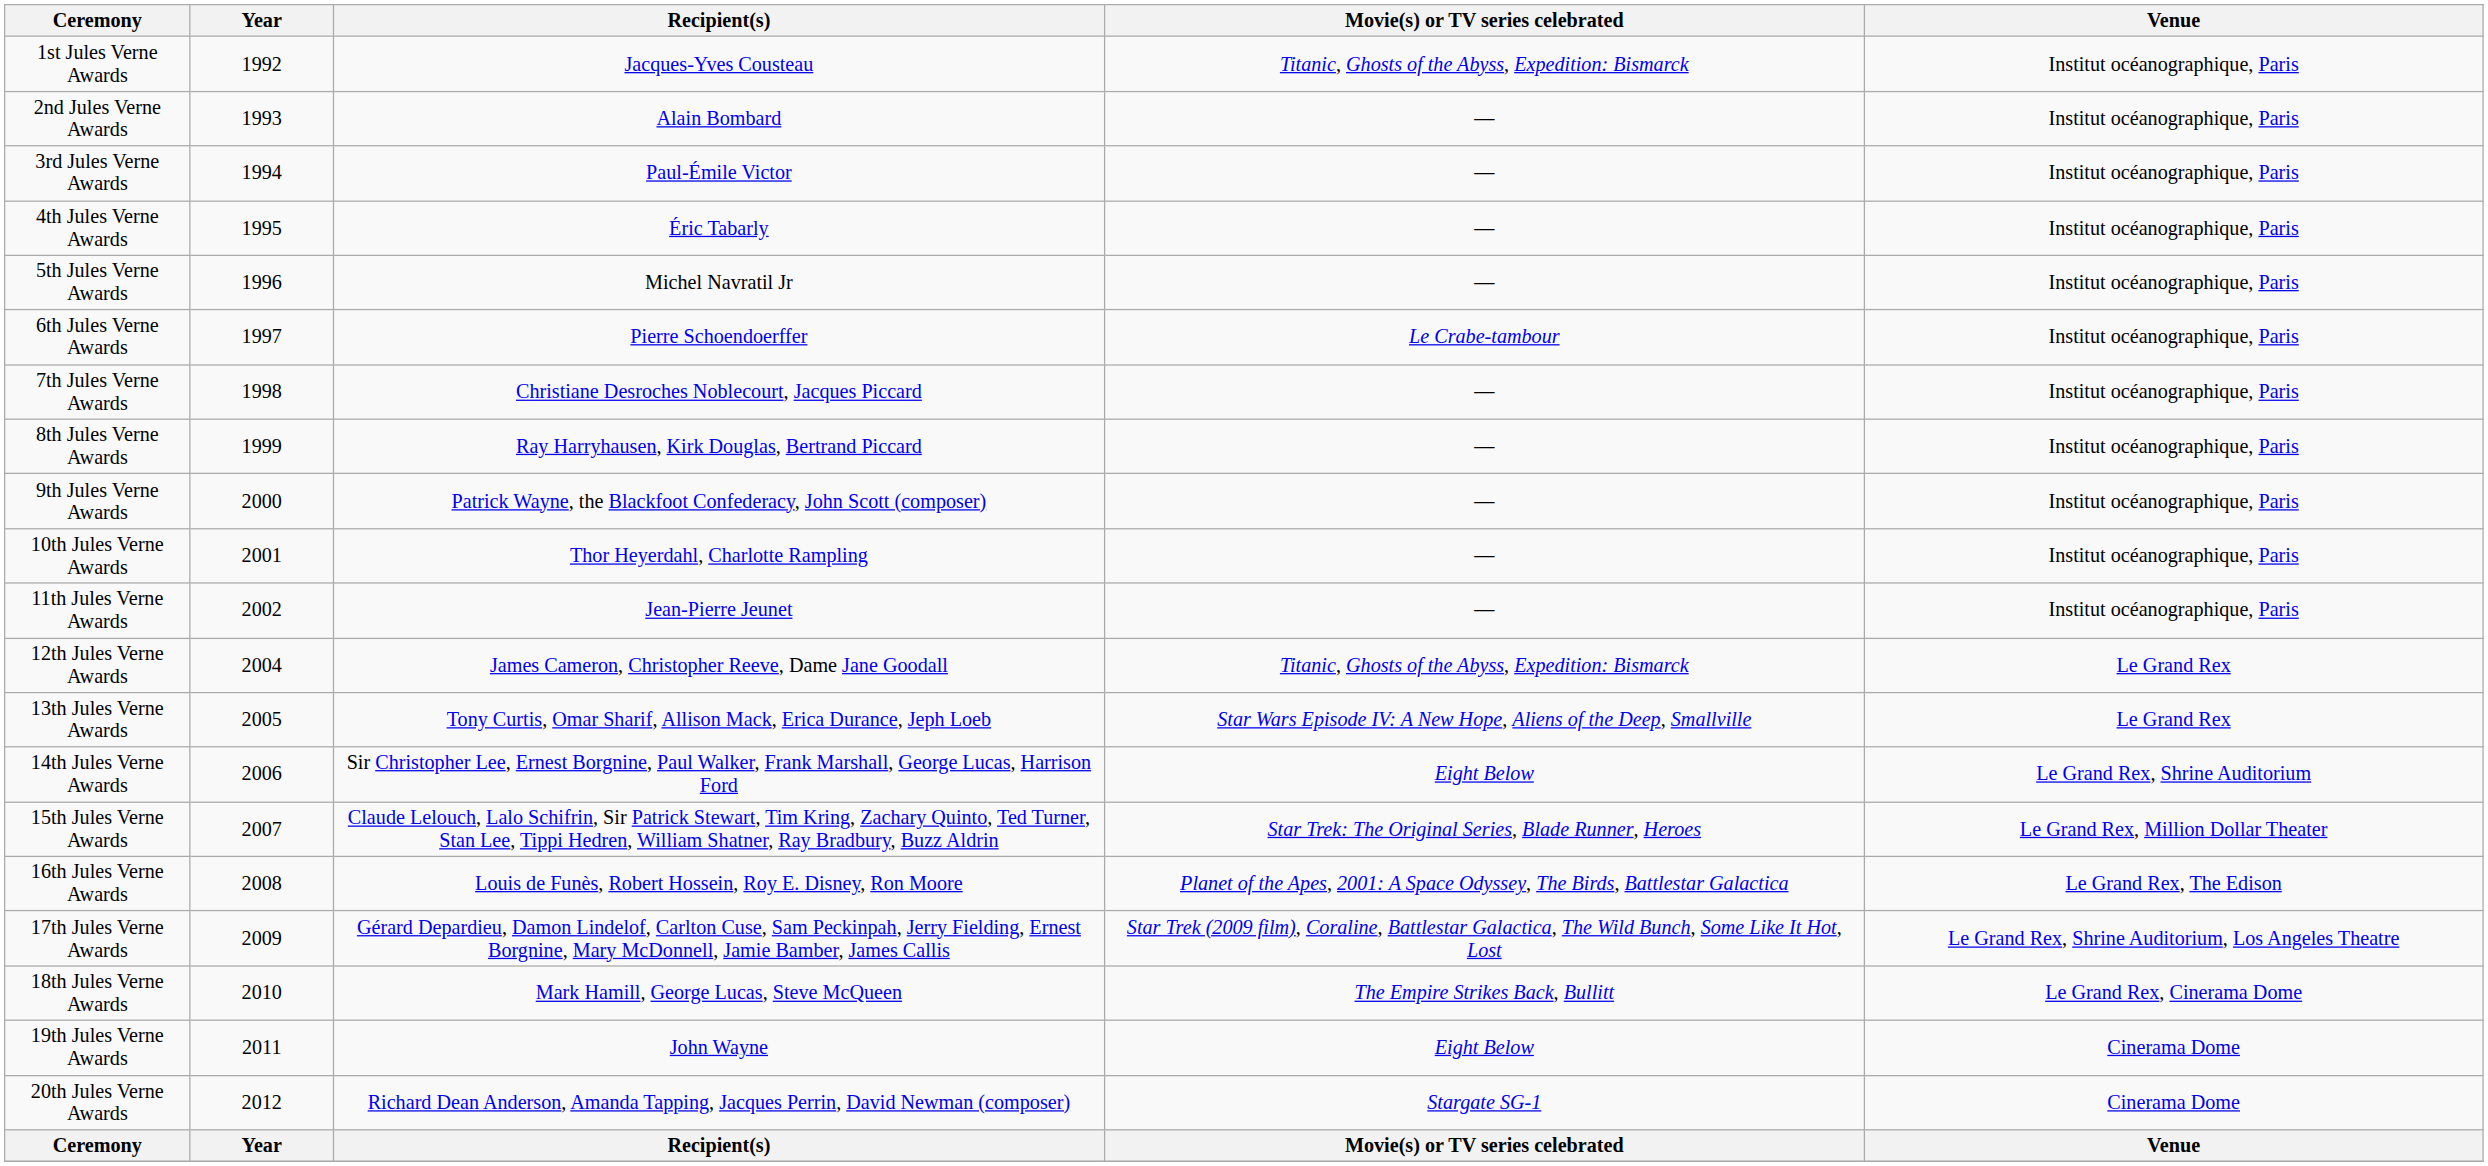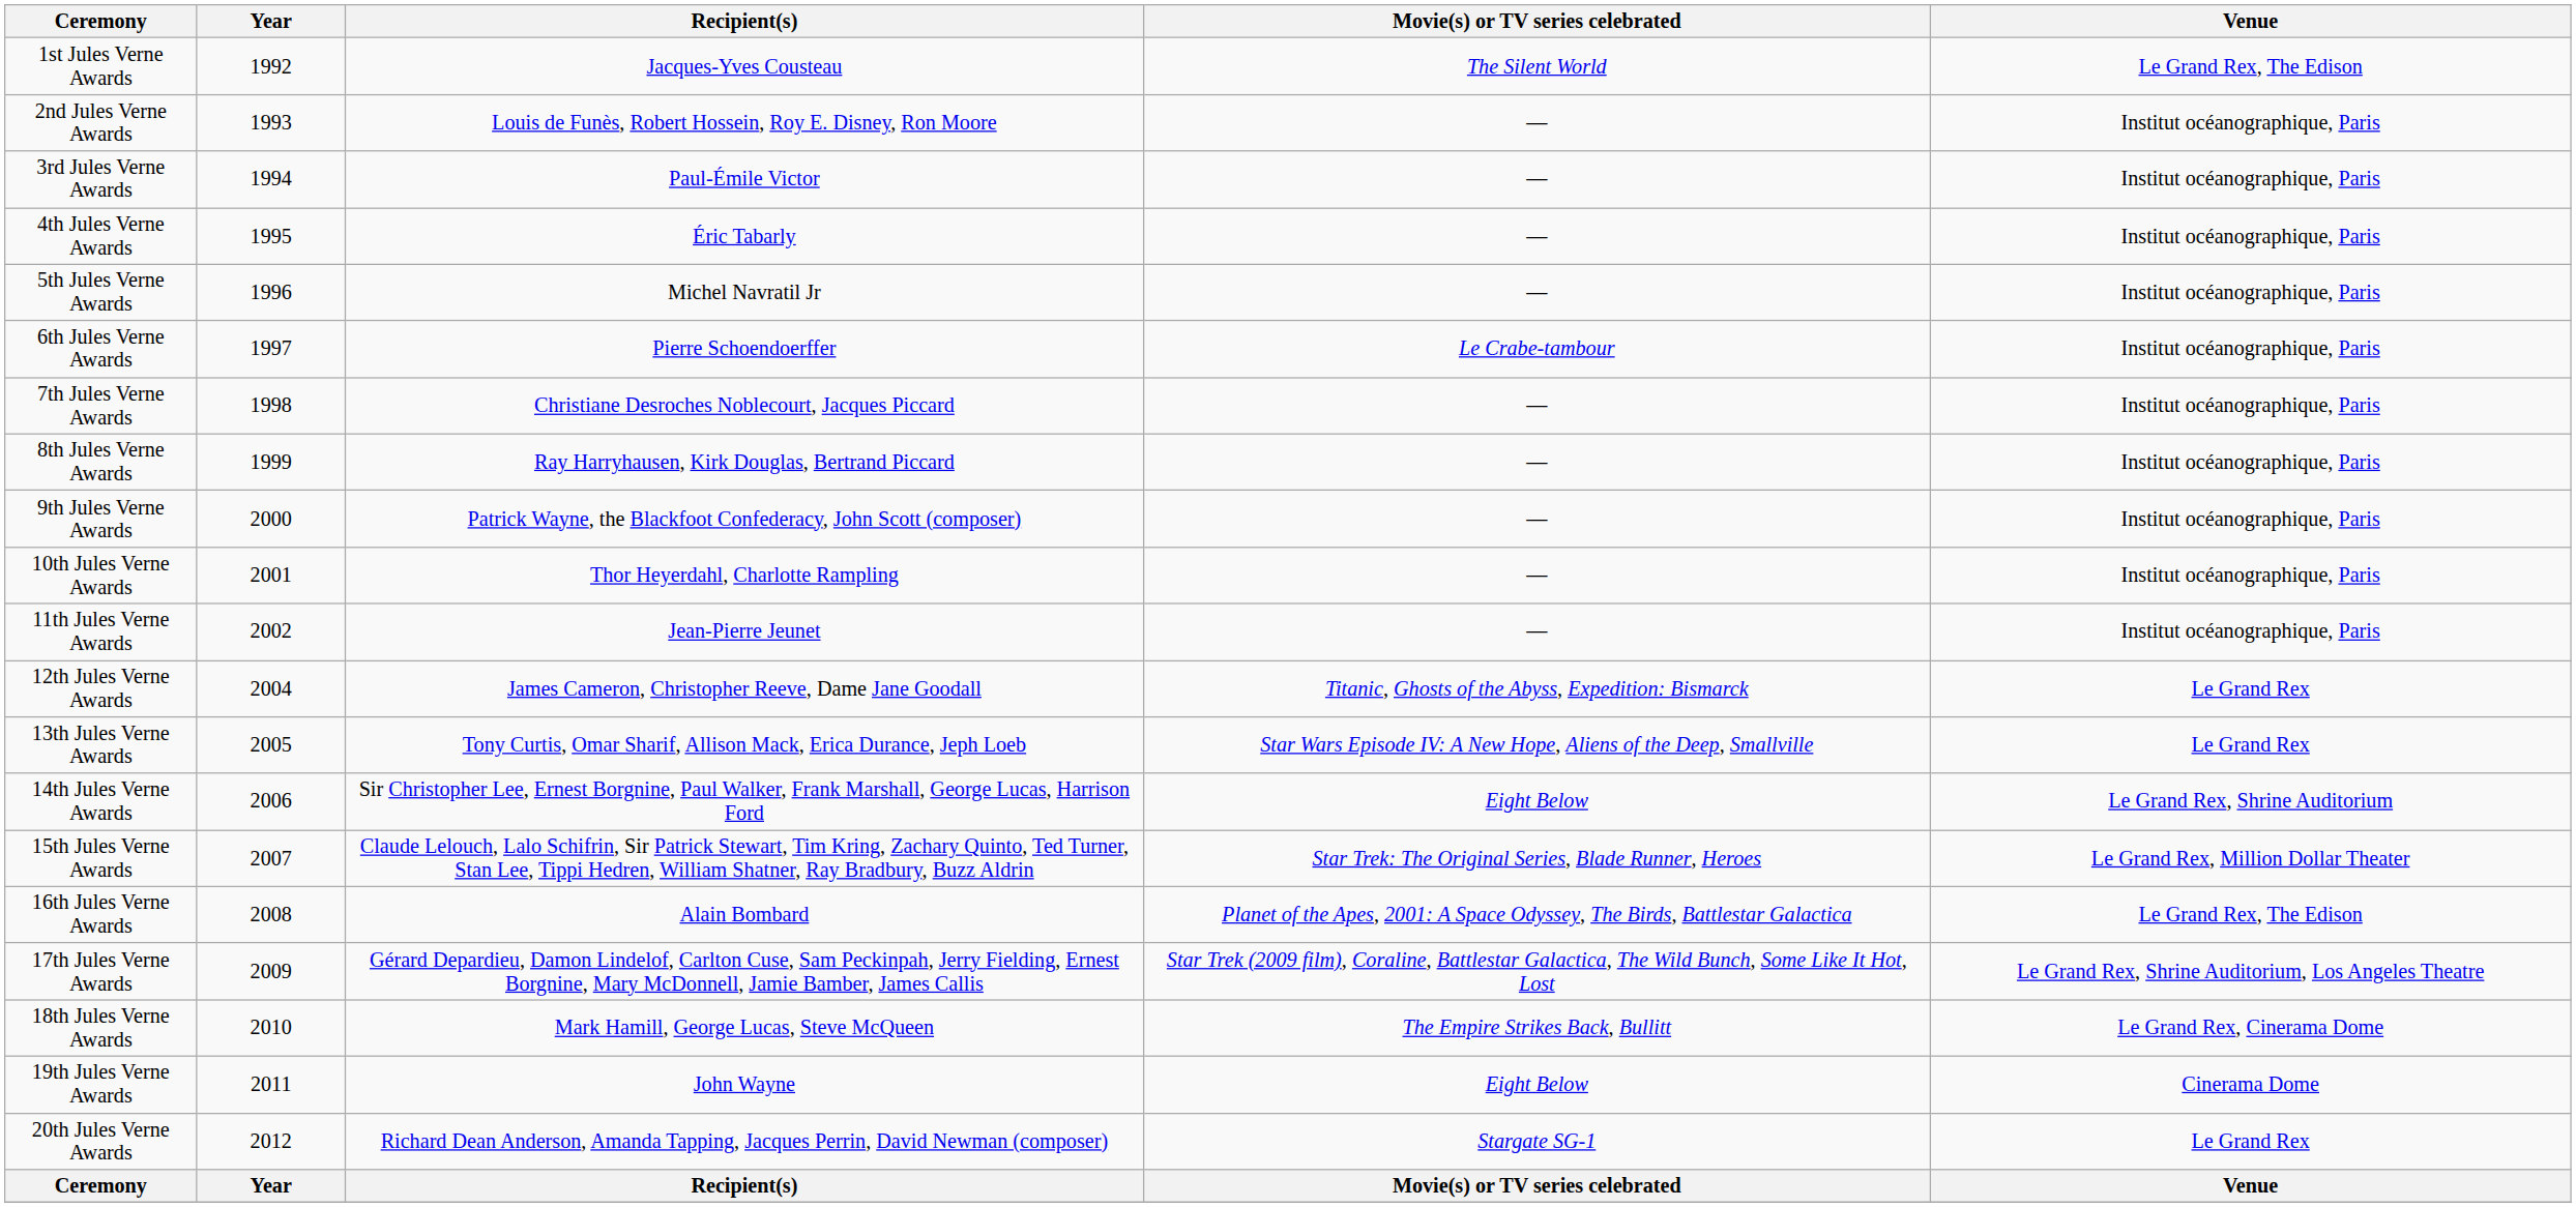1st Jules Verne Awards | Movie(s) or TV series celebrated: Titanic, Ghosts of the Abyss, Expedition: Bismarck -> The Silent World
1st Jules Verne Awards | Venue: Institut océanographique, Paris -> Le Grand Rex, The Edison
2nd Jules Verne Awards | Recipient(s): Alain Bombard -> Louis de Funès, Robert Hossein, Roy E. Disney, Ron Moore
16th Jules Verne Awards | Recipient(s): Louis de Funès, Robert Hossein, Roy E. Disney, Ron Moore -> Alain Bombard
20th Jules Verne Awards | Venue: Cinerama Dome -> Le Grand Rex
